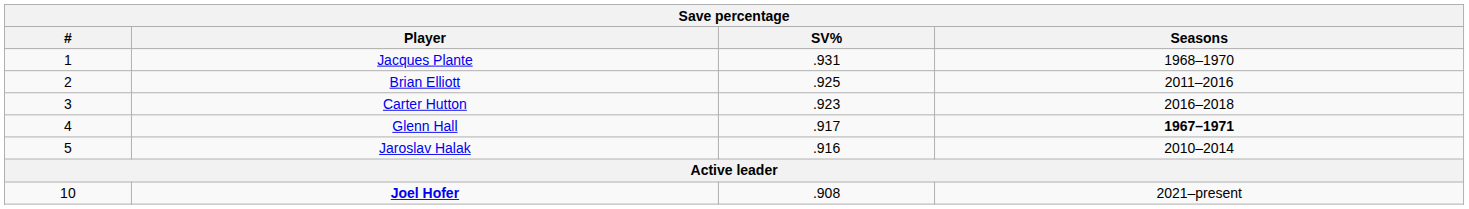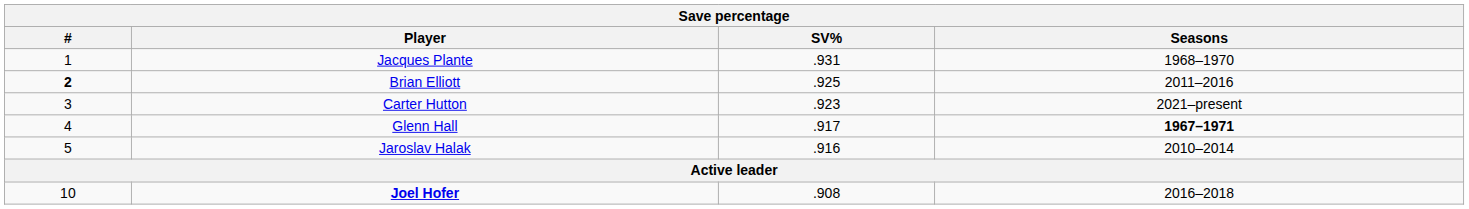Brian Elliott | #: normal -> bold
Carter Hutton | Seasons: 2016–2018 -> 2021–present
Joel Hofer | Seasons: 2021–present -> 2016–2018
